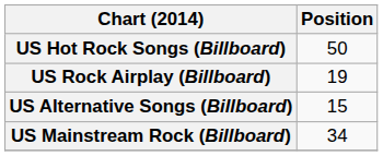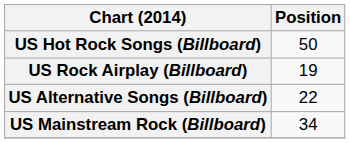US Alternative Songs (Billboard) | Position: 15 -> 22
